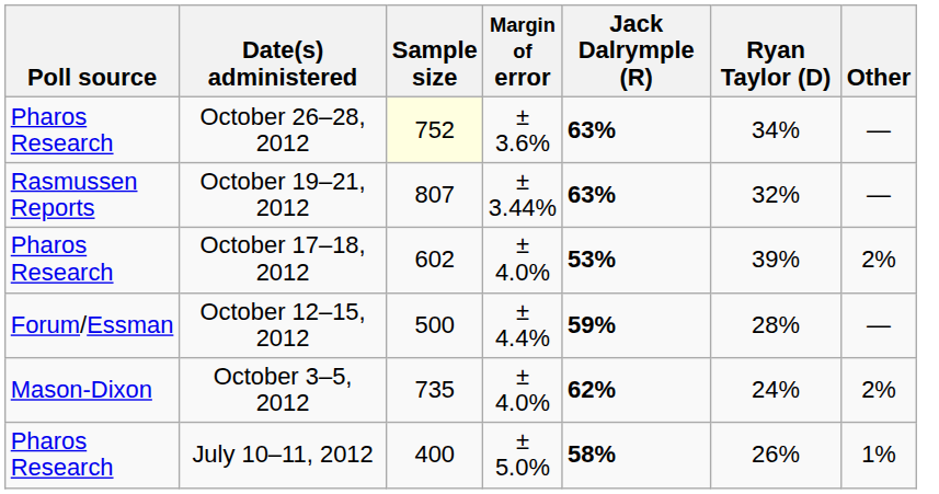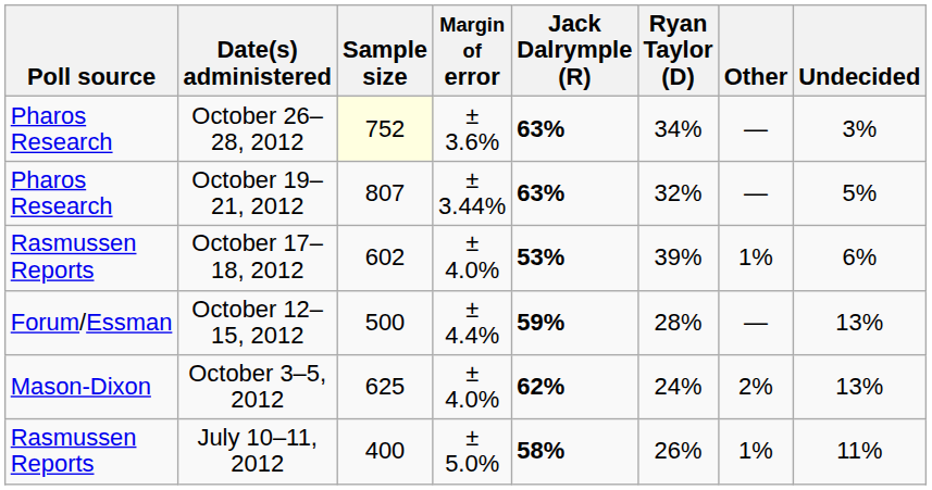+ column: Undecided | 3% | 5% | 6% | 13% | 13% | 11%
October 19–21, 2012 | Poll source: Rasmussen Reports -> Pharos Research
October 17–18, 2012 | Poll source: Pharos Research -> Rasmussen Reports
October 17–18, 2012 | Other: 2% -> 1%
October 3–5, 2012 | Sample size: 735 -> 625
July 10–11, 2012 | Poll source: Pharos Research -> Rasmussen Reports
